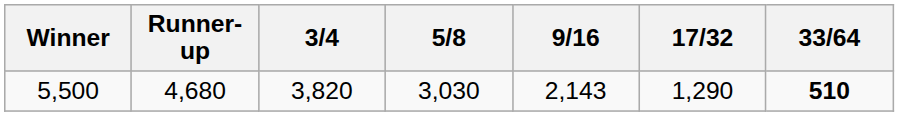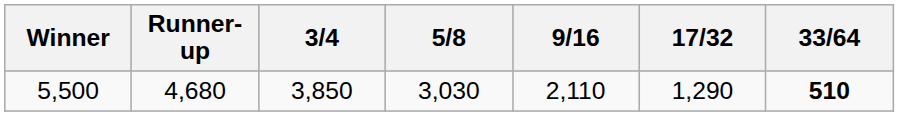5,500 | 3/4: 3,820 -> 3,850
5,500 | 9/16: 2,143 -> 2,110
